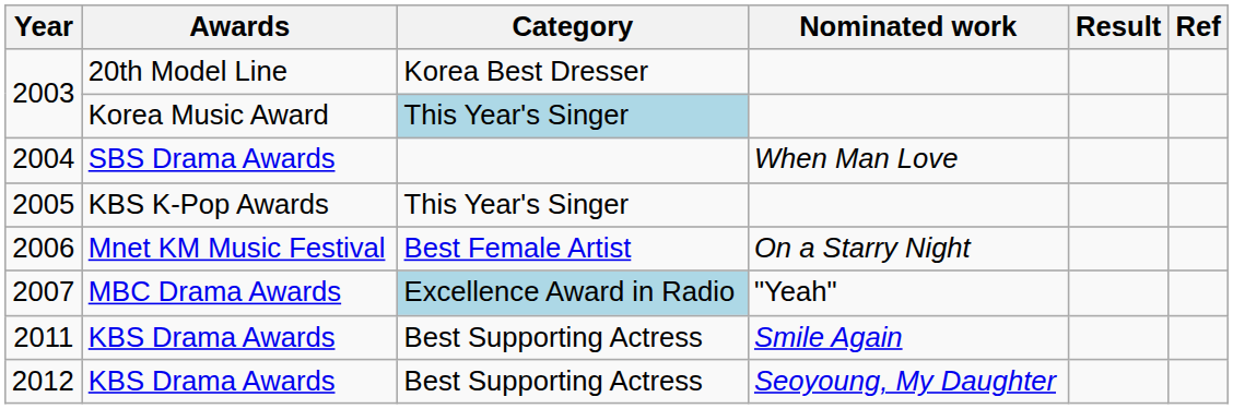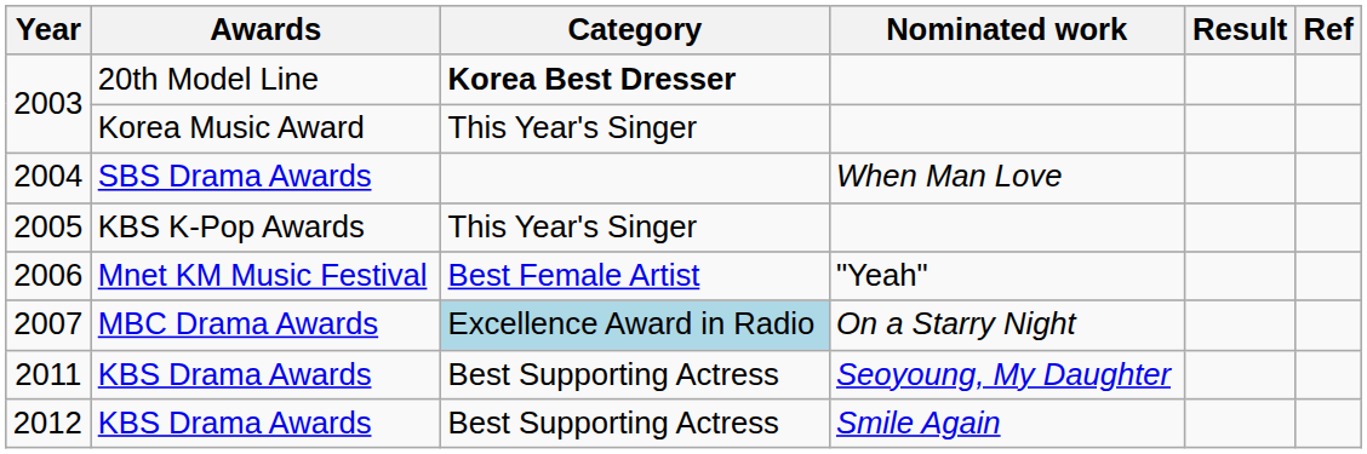2003 / 20th Model Line | Category: normal -> bold
2003 / Korea Music Award | Category: lightblue background -> no background
2006 | Nominated work: On a Starry Night -> "Yeah"
2007 | Nominated work: "Yeah" -> On a Starry Night
2011 | Nominated work: Smile Again -> Seoyoung, My Daughter
2012 | Nominated work: Seoyoung, My Daughter -> Smile Again
